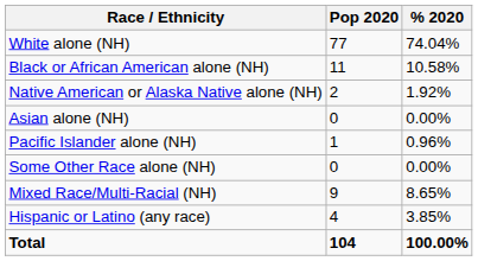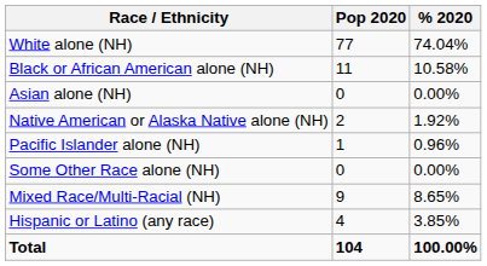rows swapped: Native American or Alaska Native alone (NH) <-> Asian alone (NH)
